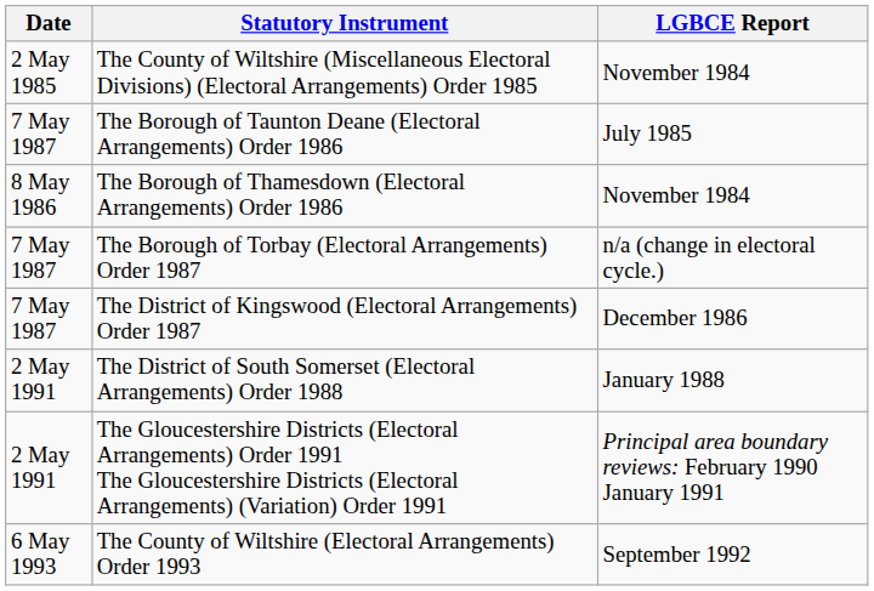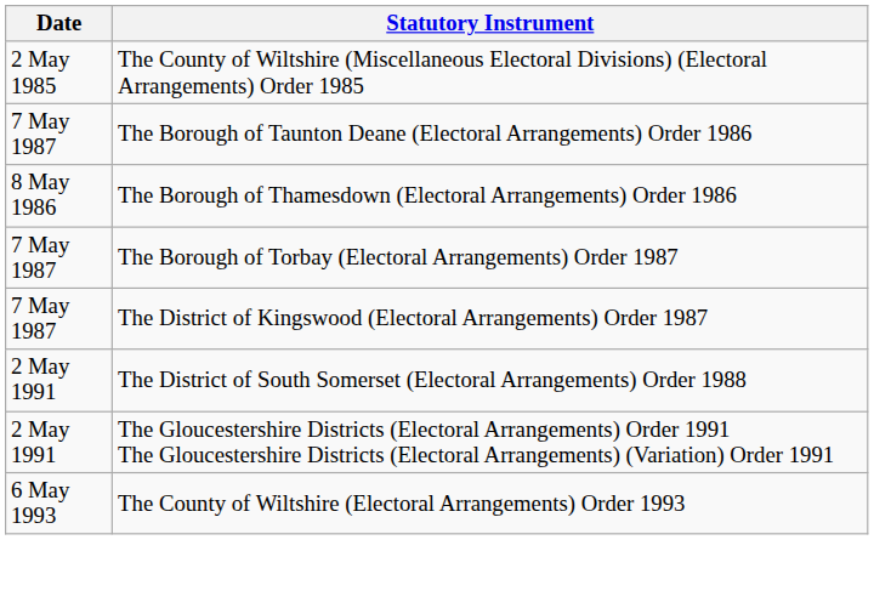- column: LGBCE Report | November 1984 | July 1985 | November 1984 | n/a (change in electoral cycle.) | December 1986 | January 1988 | Principal area boundary reviews: February 1990 January 1991 | September 1992
